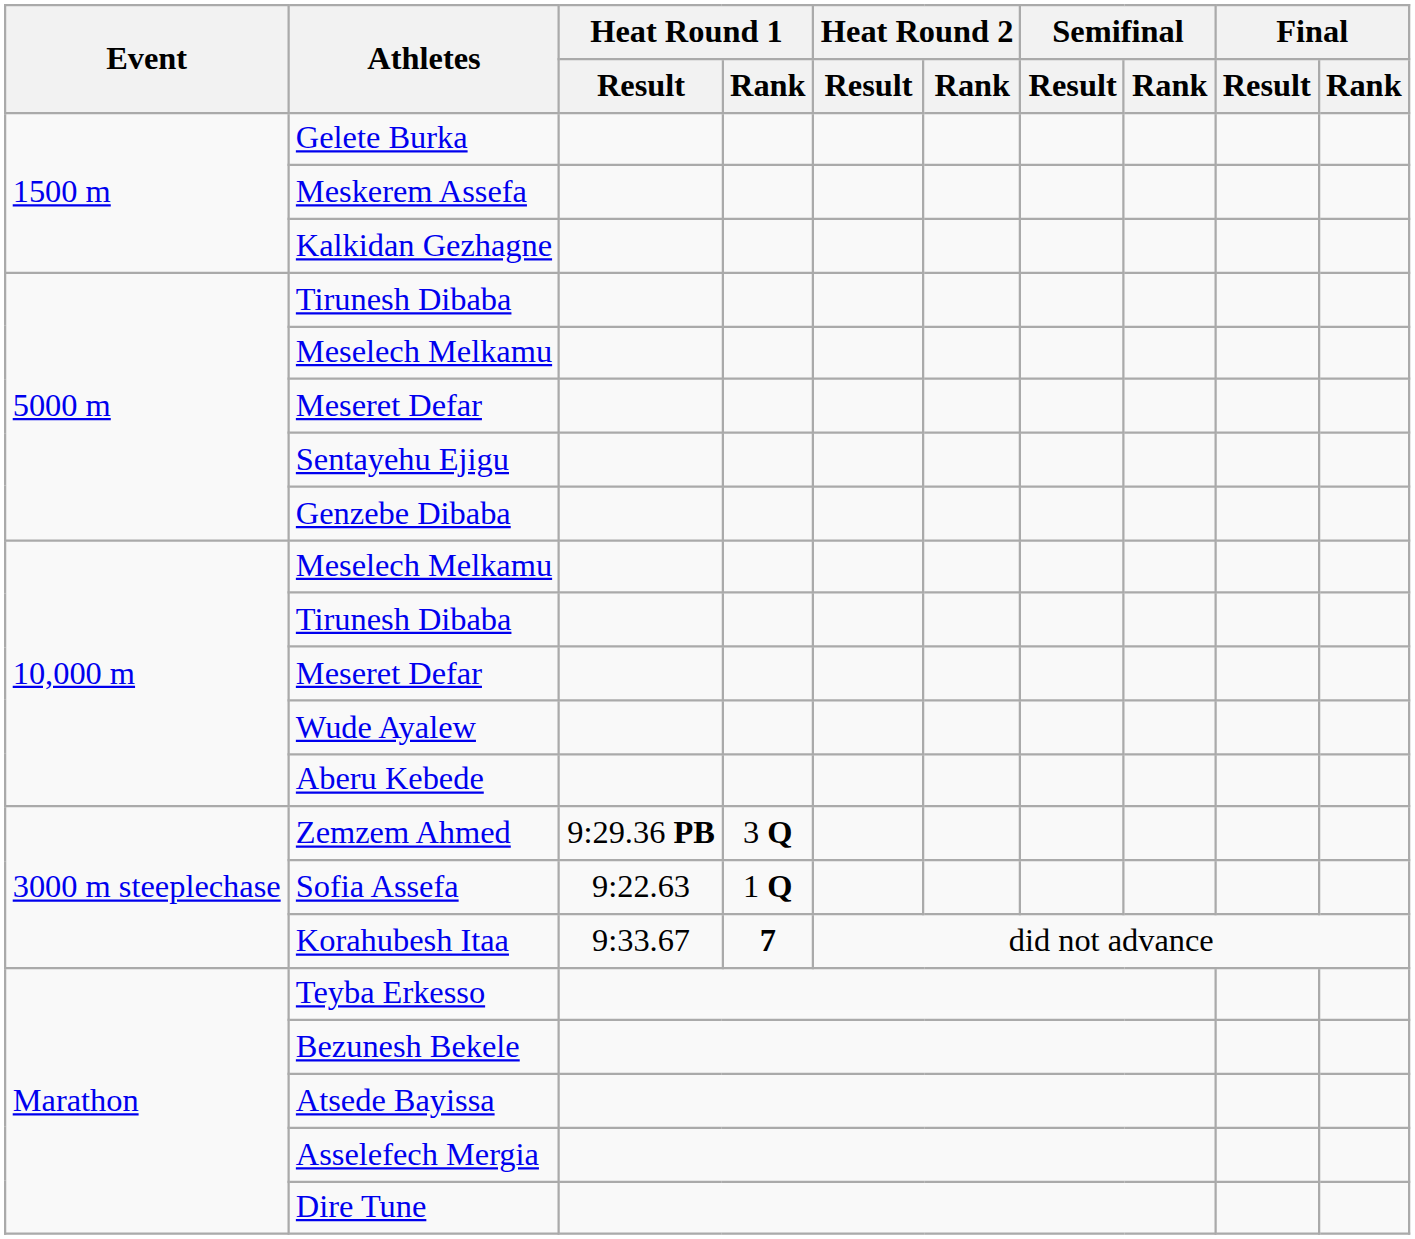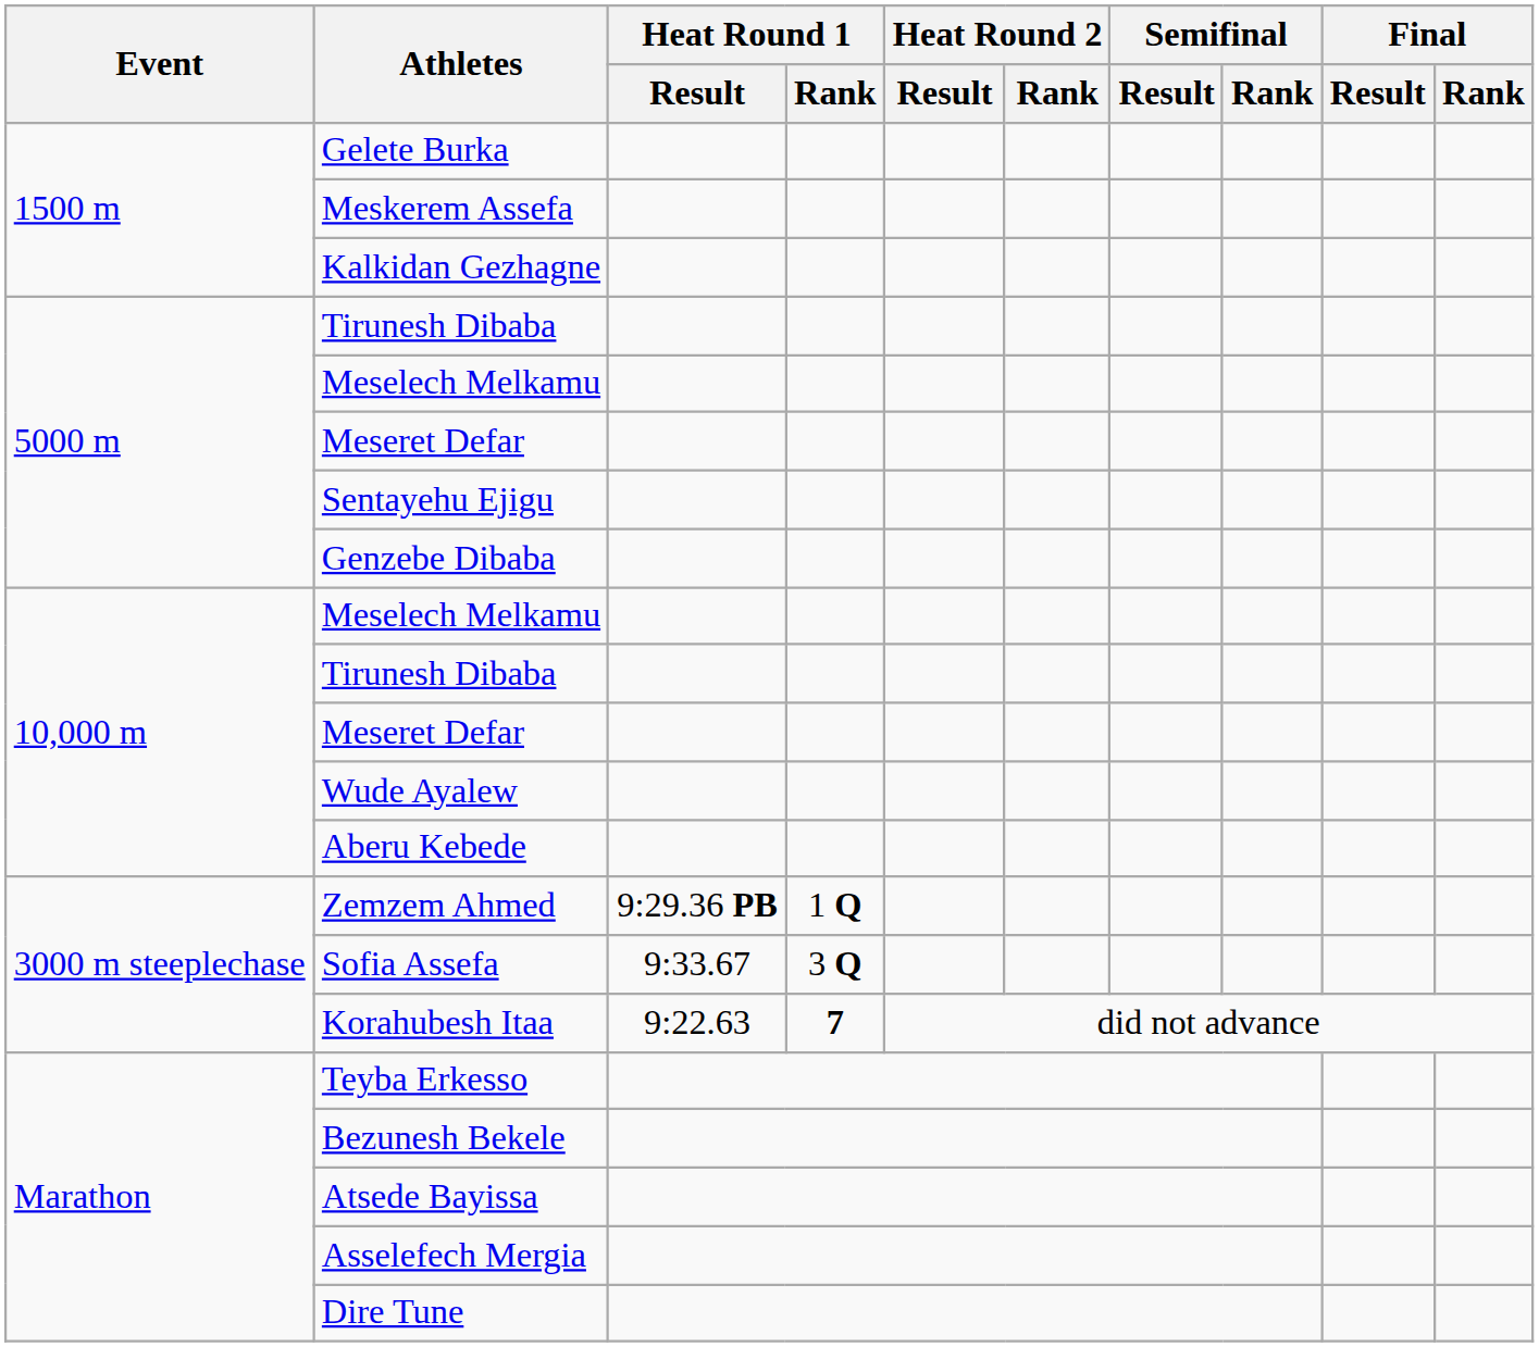Zemzem Ahmed | Heat Round 1 / Rank: 3 Q -> 1 Q
Sofia Assefa | Heat Round 1 / Result: 9:22.63 -> 9:33.67
Sofia Assefa | Heat Round 1 / Rank: 1 Q -> 3 Q
Korahubesh Itaa | Heat Round 1 / Result: 9:33.67 -> 9:22.63
